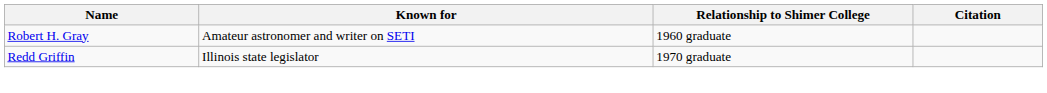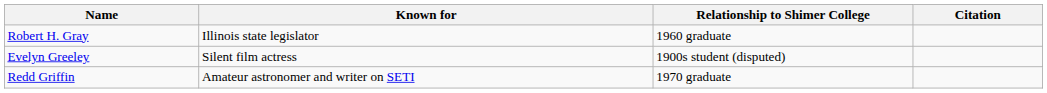Robert H. Gray | Known for: Amateur astronomer and writer on SETI -> Illinois state legislator
+ row: Evelyn Greeley | Silent film actress | 1900s student (disputed)
Redd Griffin | Known for: Illinois state legislator -> Amateur astronomer and writer on SETI
